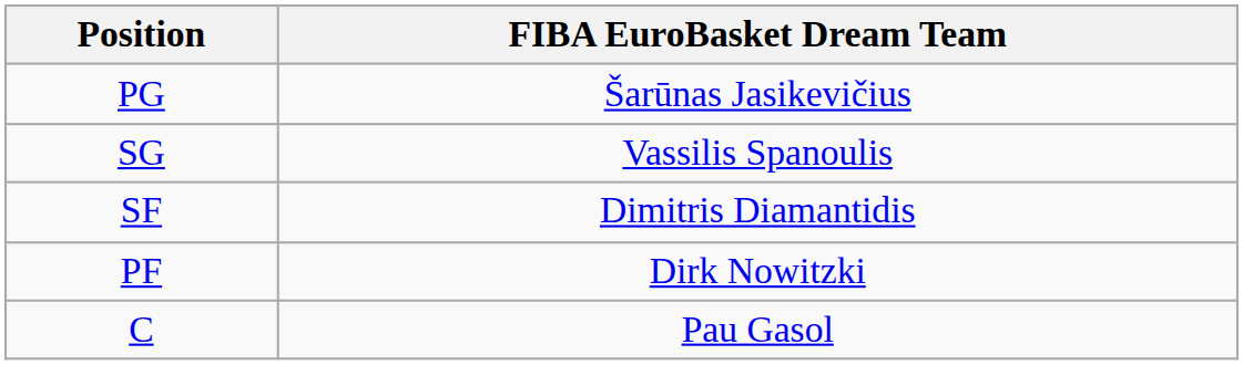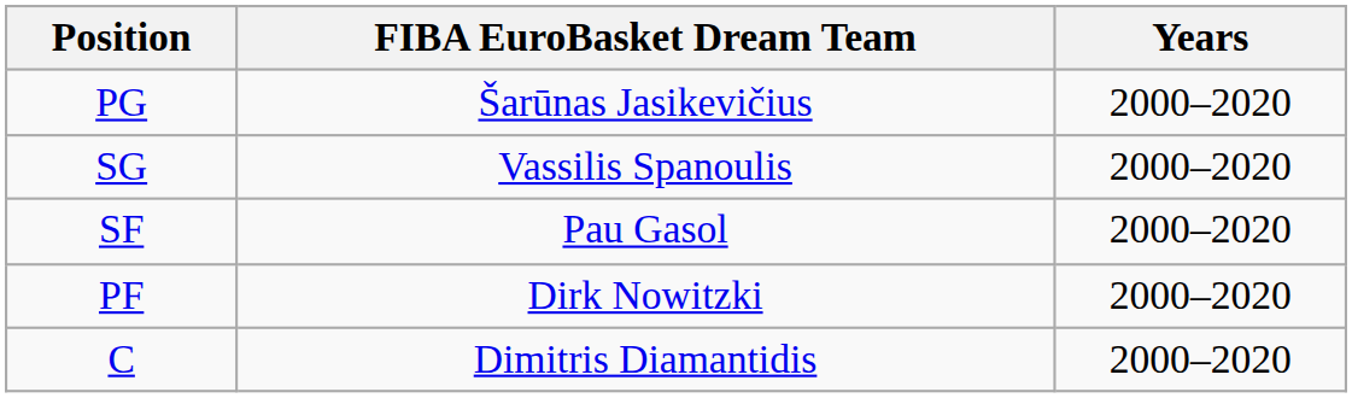+ column: Years | 2000–2020 | 2000–2020 | 2000–2020 | 2000–2020 | 2000–2020
SF | FIBA EuroBasket Dream Team: Dimitris Diamantidis -> Pau Gasol
C | FIBA EuroBasket Dream Team: Pau Gasol -> Dimitris Diamantidis
